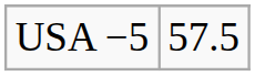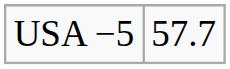USA −5 | column 2: 57.5 -> 57.7
